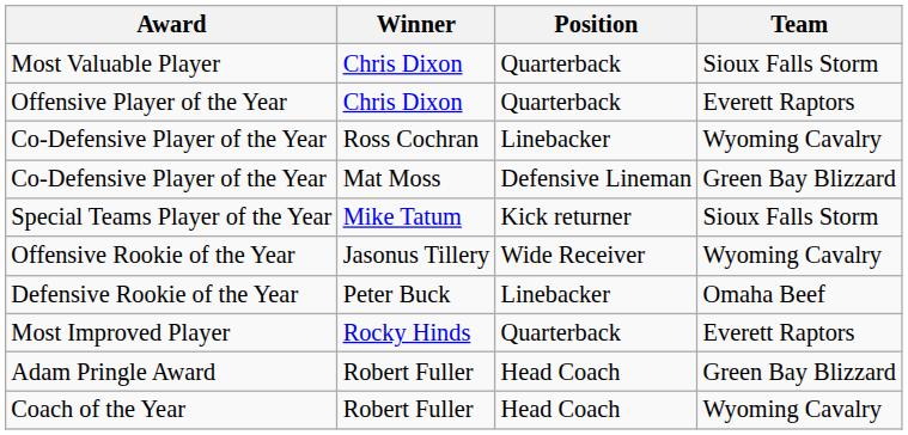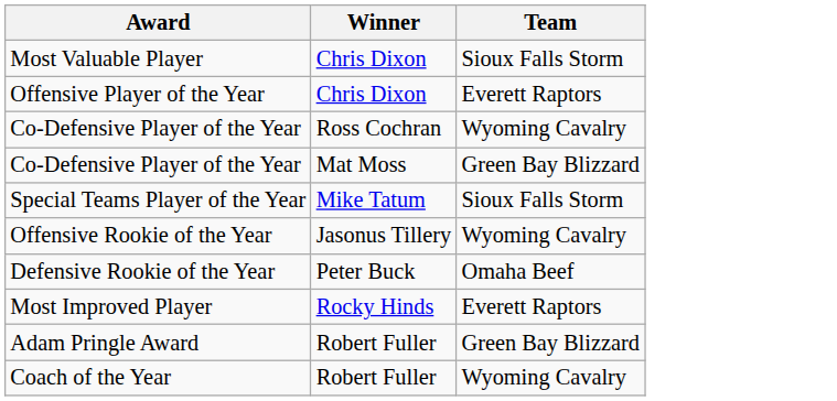- column: Position | Quarterback | Quarterback | Linebacker | Defensive Lineman | Kick returner | Wide Receiver | Linebacker | Quarterback | Head Coach | Head Coach
